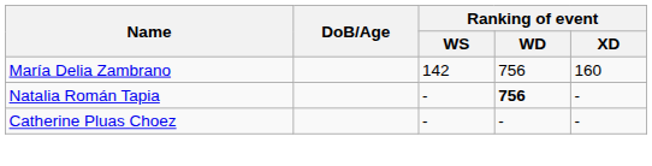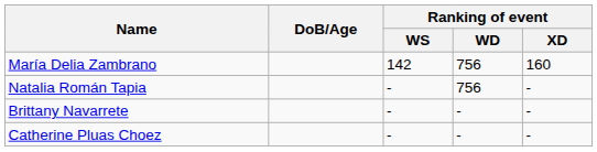Natalia Román Tapia | Ranking of event / WD: bold -> normal
+ row: Brittany Navarrete | - | - | -
